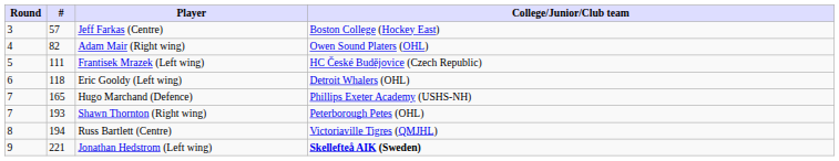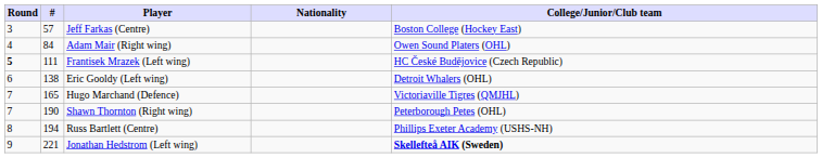+ column: Nationality
Adam Mair (Right wing) | #: 82 -> 84
Frantisek Mrazek (Left wing) | Round: normal -> bold
Eric Gooldy (Left wing) | #: 118 -> 138
Hugo Marchand (Defence) | College/Junior/Club team: Phillips Exeter Academy (USHS-NH) -> Victoriaville Tigres (QMJHL)
Shawn Thornton (Right wing) | #: 193 -> 190
Russ Bartlett (Centre) | College/Junior/Club team: Victoriaville Tigres (QMJHL) -> Phillips Exeter Academy (USHS-NH)
